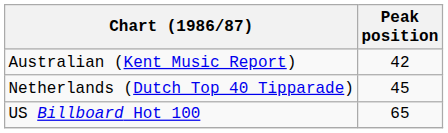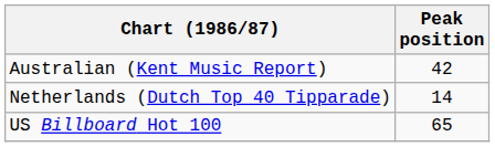Netherlands (Dutch Top 40 Tipparade) | Peak position: 45 -> 14
